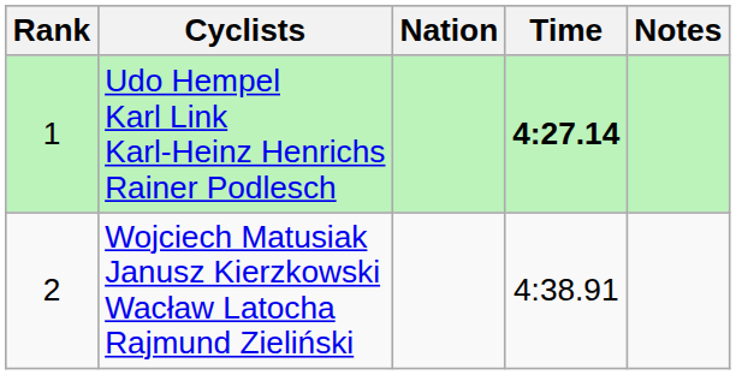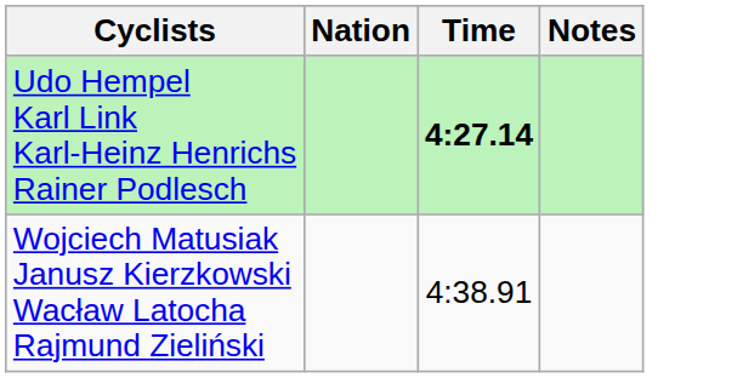- column: Rank | 1 | 2
